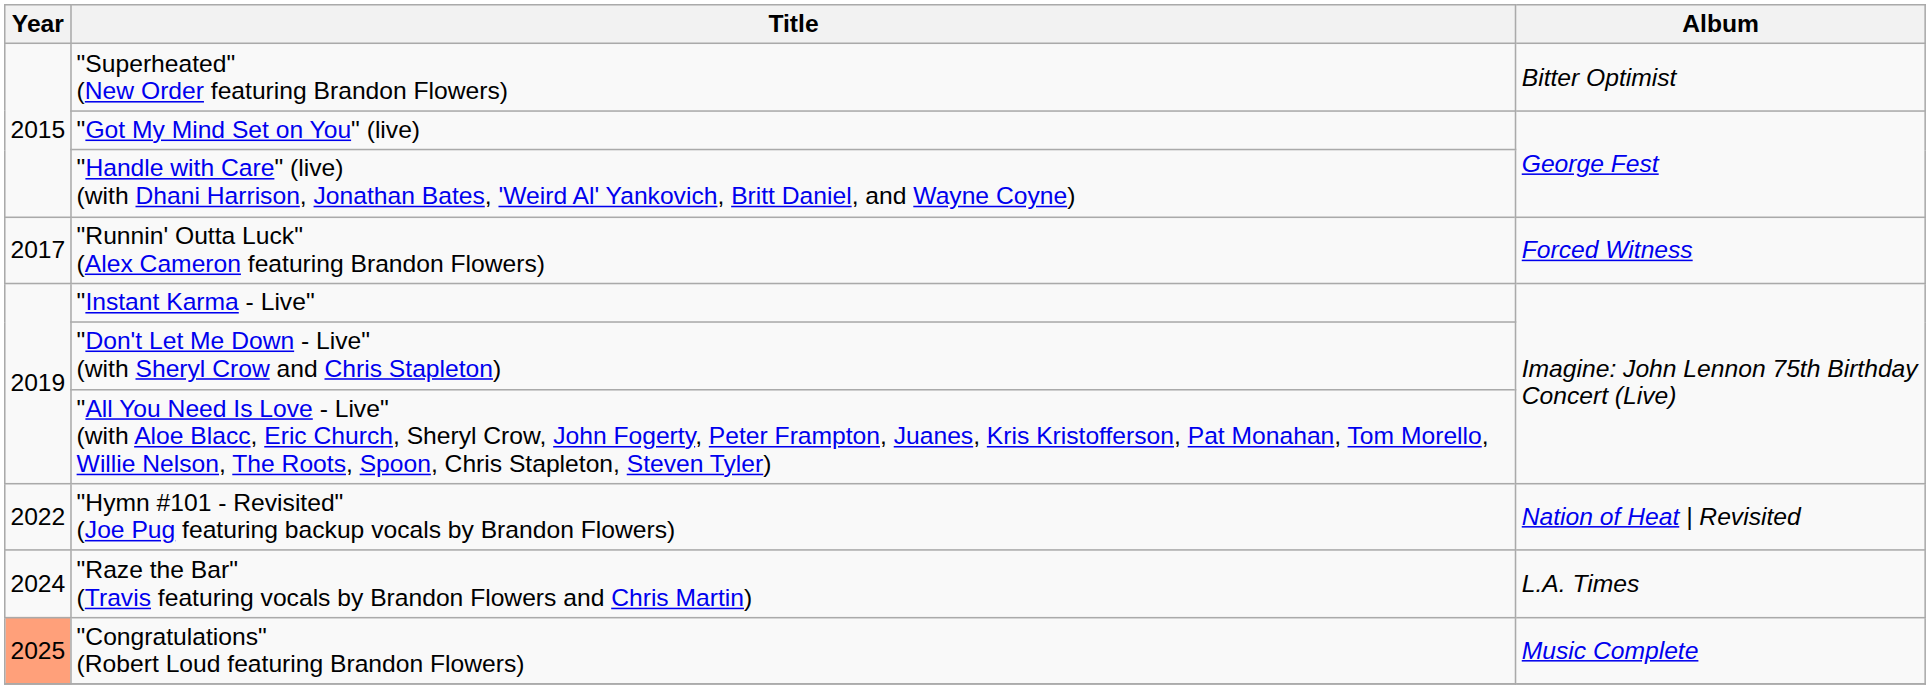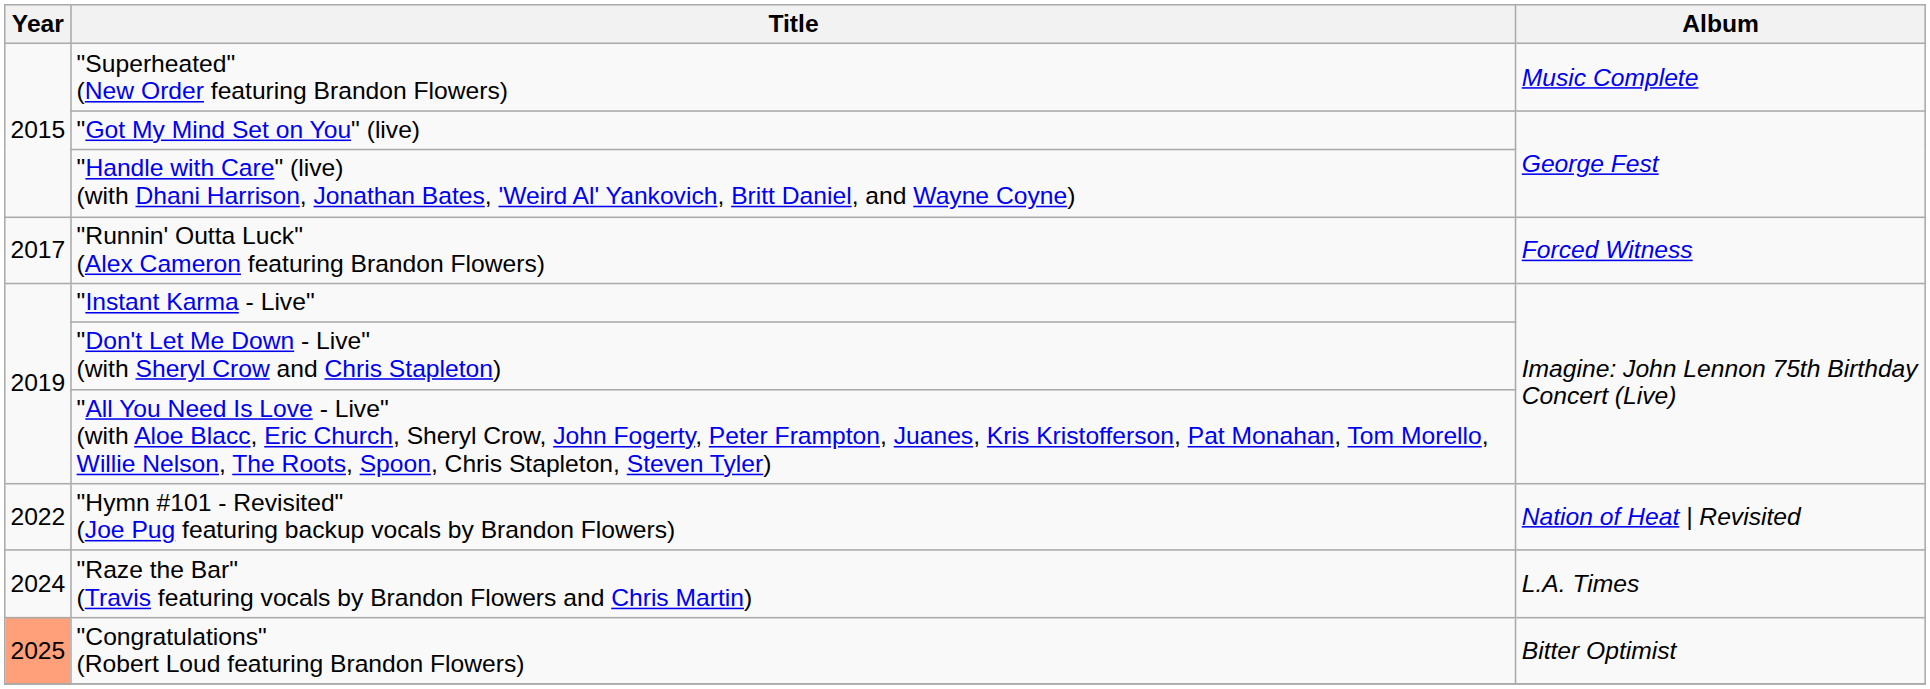"Superheated" (New Order featuring Brandon Flowers) | Album: Bitter Optimist -> Music Complete
"Congratulations" (Robert Loud featuring Brandon Flowers) | Album: Music Complete -> Bitter Optimist
